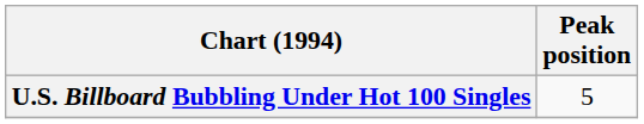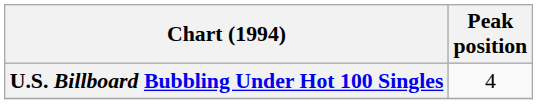U.S. Billboard Bubbling Under Hot 100 Singles | Peak position: 5 -> 4
